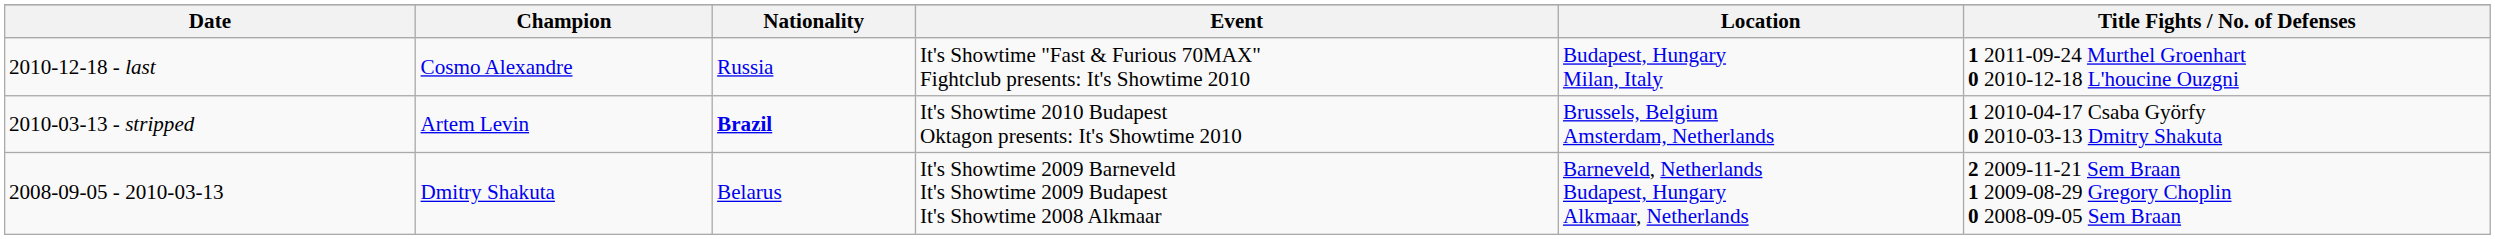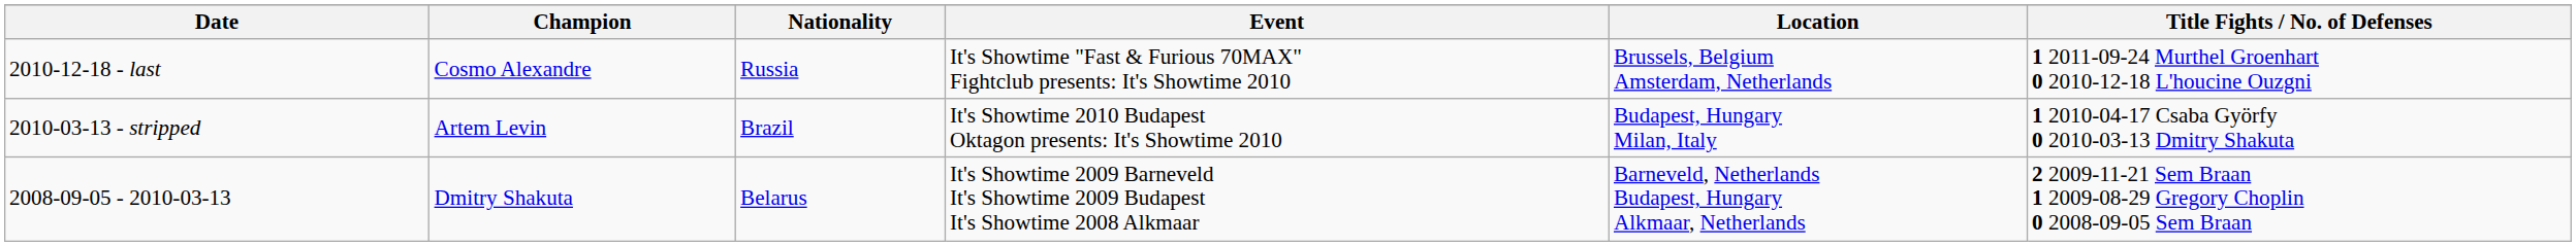2010-12-18 - last | Location: Budapest, Hungary Milan, Italy -> Brussels, Belgium Amsterdam, Netherlands
2010-03-13 - stripped | Nationality: bold -> normal
2010-03-13 - stripped | Location: Brussels, Belgium Amsterdam, Netherlands -> Budapest, Hungary Milan, Italy
